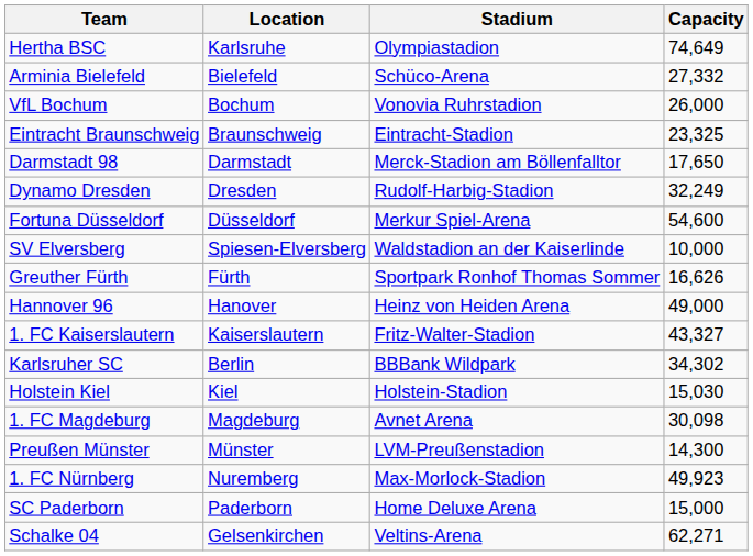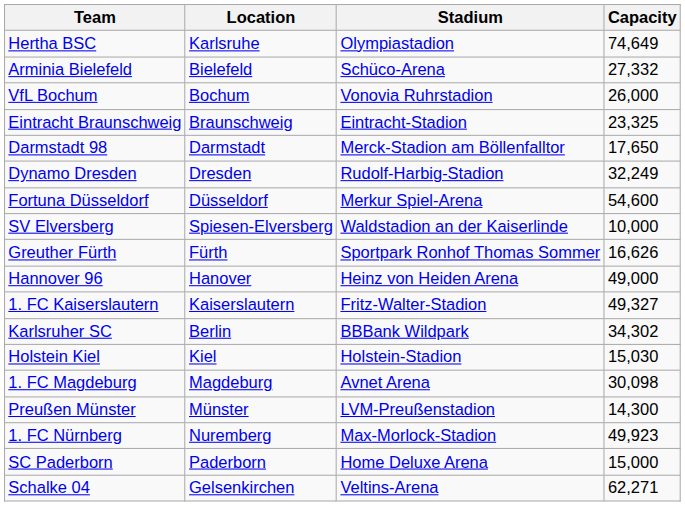1. FC Kaiserslautern | Capacity: 43,327 -> 49,327
